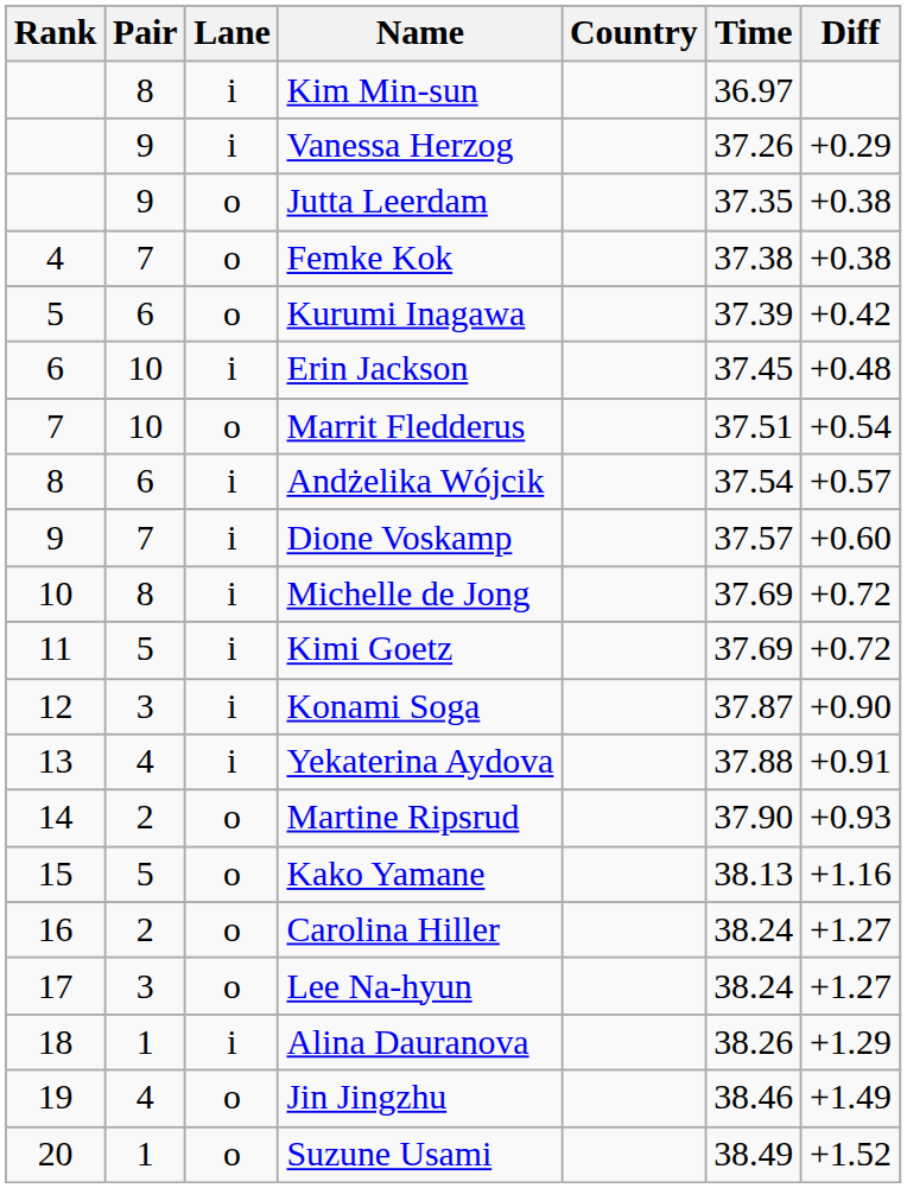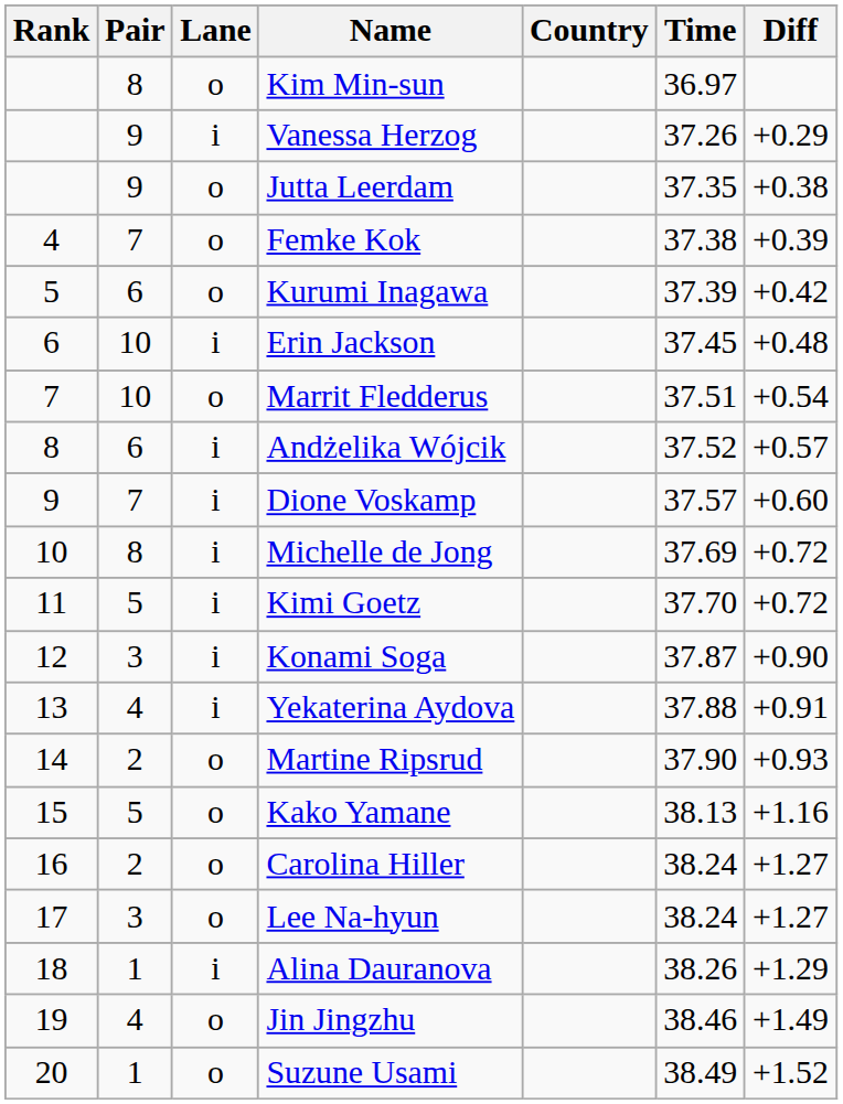Kim Min-sun | Lane: i -> o
Femke Kok | Diff: +0.38 -> +0.39
Andżelika Wójcik | Time: 37.54 -> 37.52
Kimi Goetz | Time: 37.69 -> 37.70
